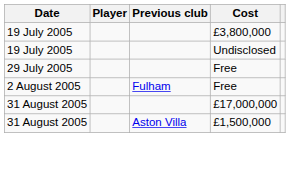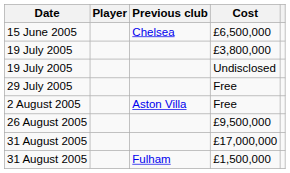+ row: 15 June 2005 | Chelsea | £6,500,000
2 August 2005 / Free | Previous club: Fulham -> Aston Villa
+ row: 26 August 2005 | £9,500,000
£1,500,000 | Previous club: Aston Villa -> Fulham
